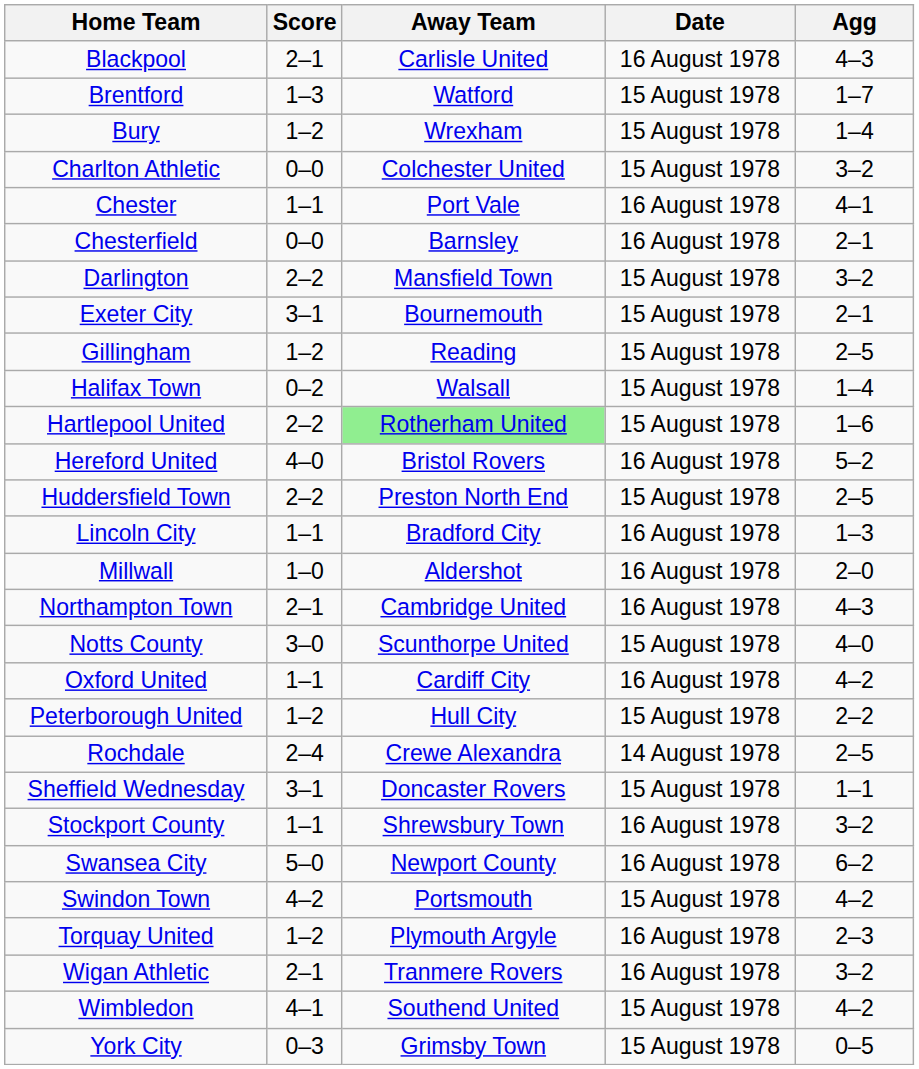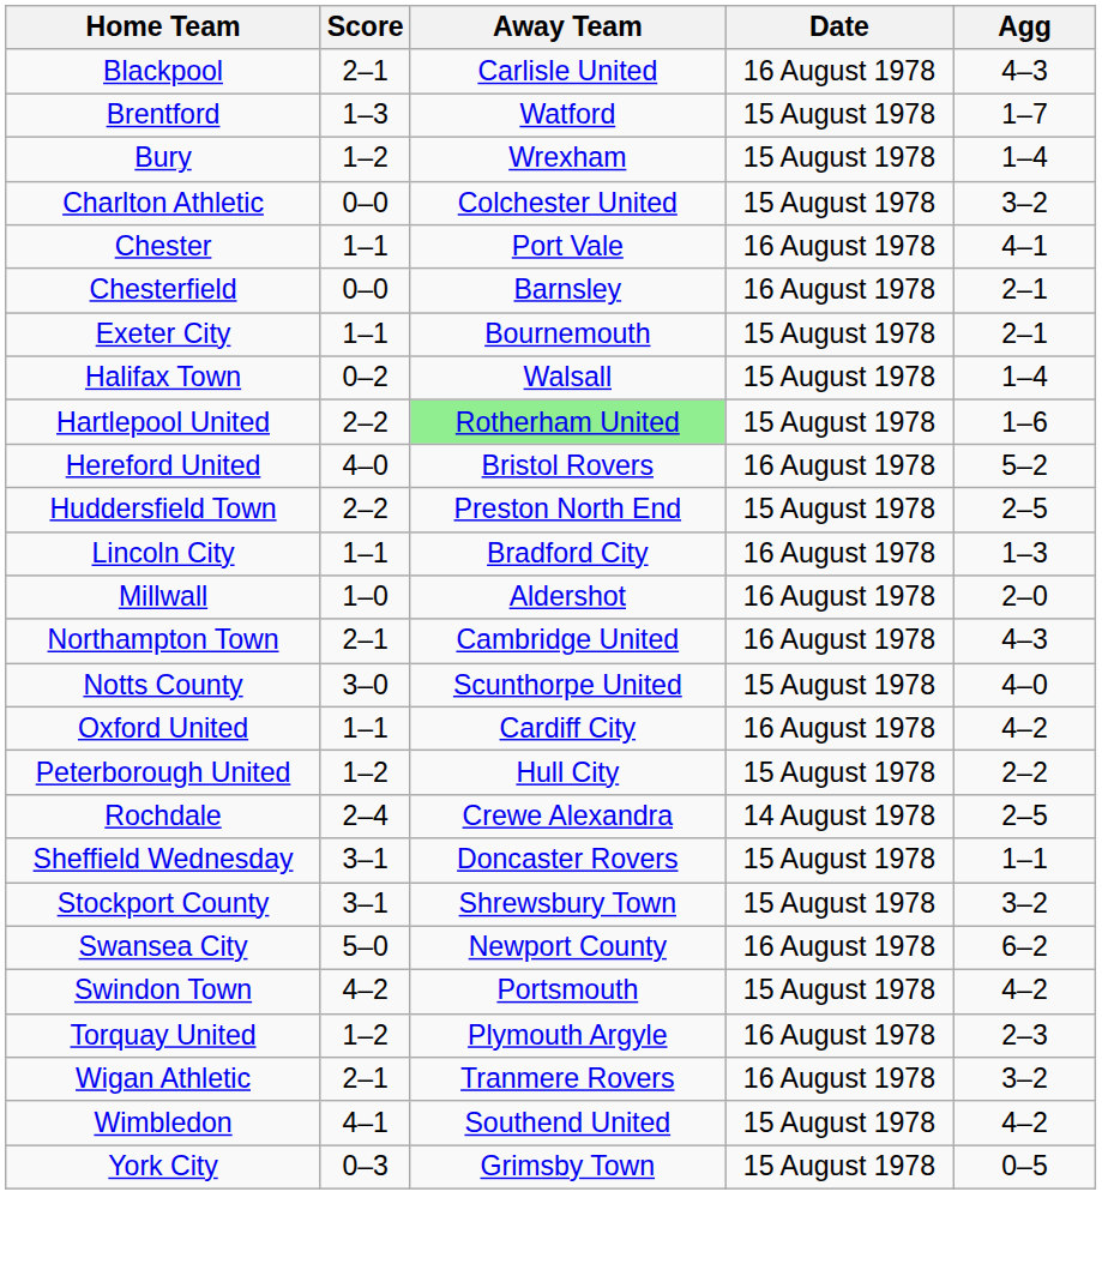- row: Darlington | 2–2 | Mansfield Town | 15 August 1978 | 3–2
Exeter City | Score: 3–1 -> 1–1
- row: Gillingham | 1–2 | Reading | 15 August 1978 | 2–5
Stockport County | Score: 1–1 -> 3–1
Stockport County | Date: 16 August 1978 -> 15 August 1978
